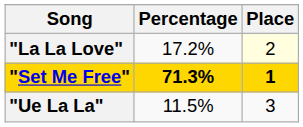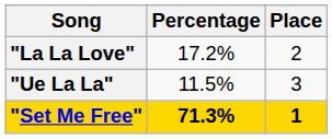"La La Love" | Place: lightyellow background -> no background
rows swapped: "Set Me Free" <-> "Ue La La"
